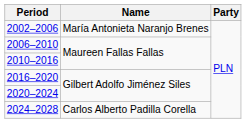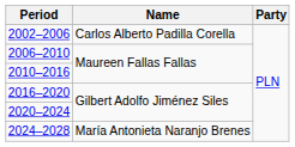2002–2006 | Name: María Antonieta Naranjo Brenes -> Carlos Alberto Padilla Corella
2024–2028 | Name: Carlos Alberto Padilla Corella -> María Antonieta Naranjo Brenes
